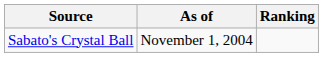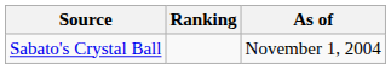columns swapped: Ranking <-> As of
